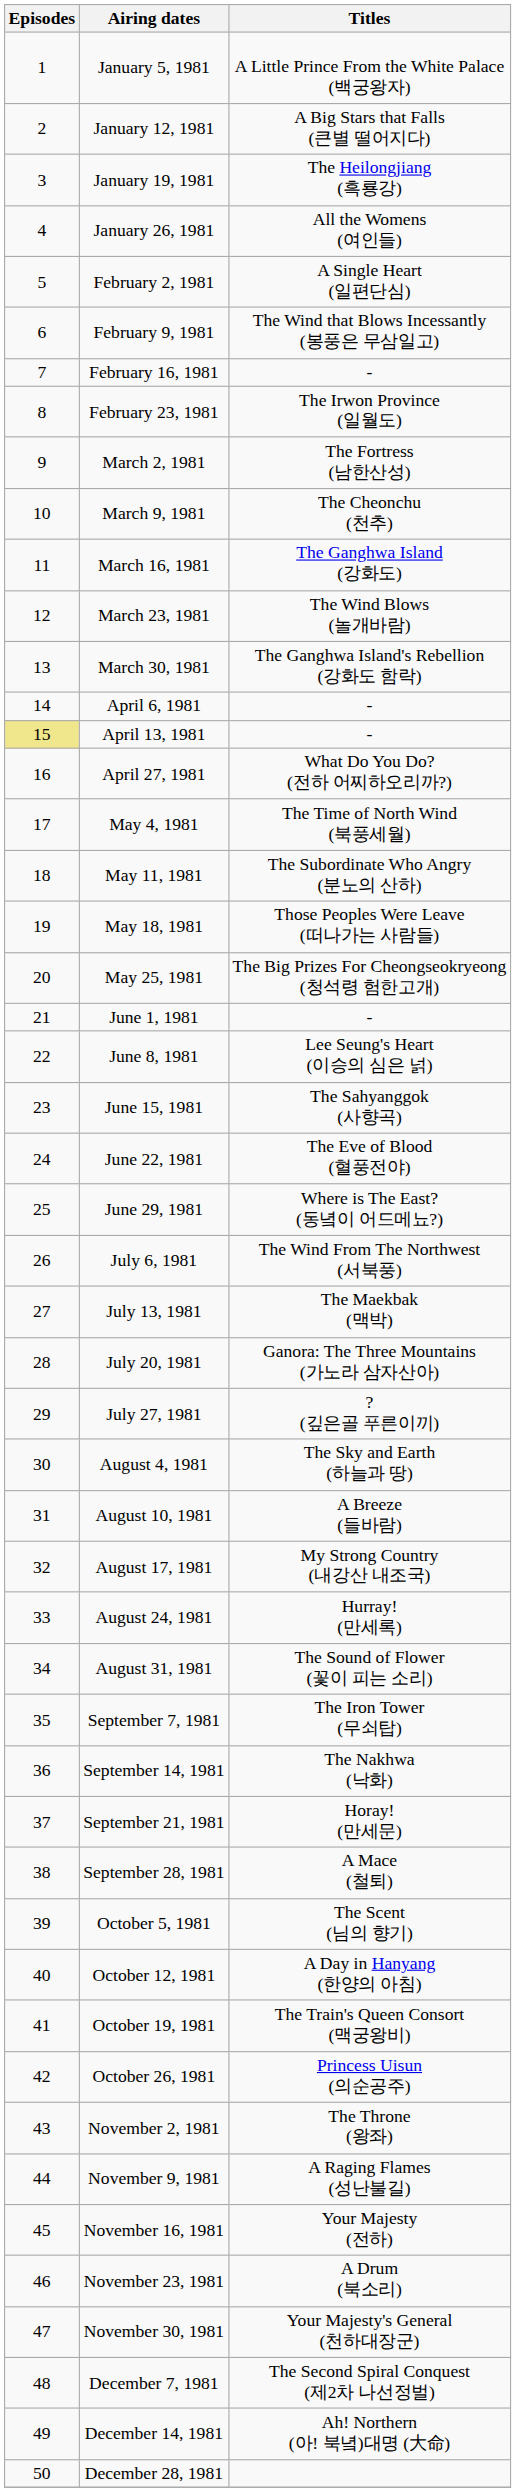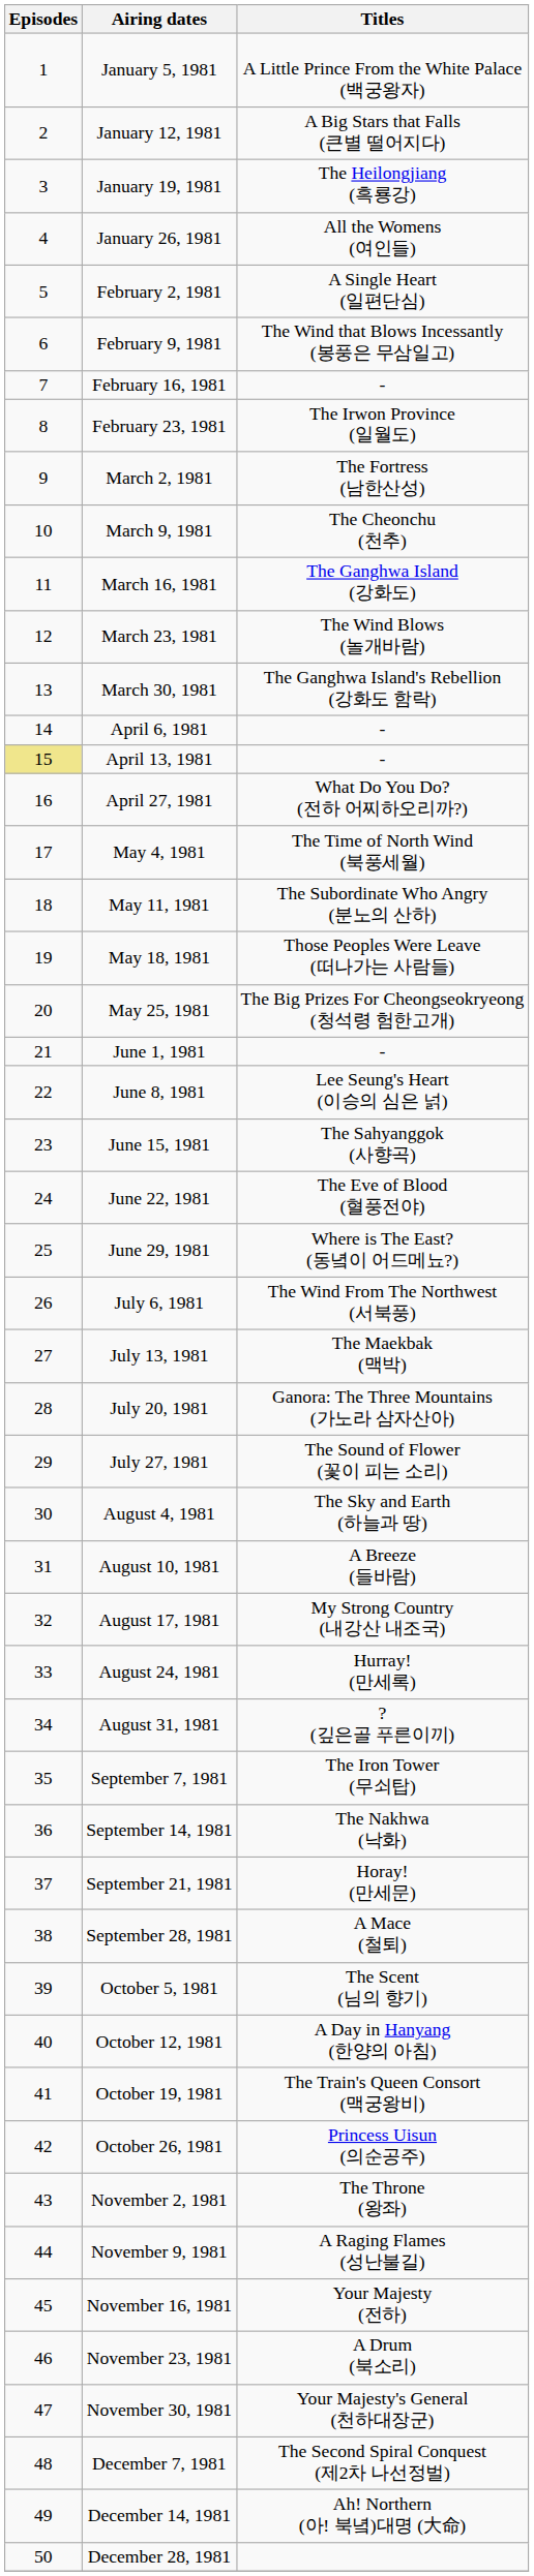July 27, 1981 | Titles: ? (깊은골 푸른이끼) -> The Sound of Flower (꽃이 피는 소리)
August 31, 1981 | Titles: The Sound of Flower (꽃이 피는 소리) -> ? (깊은골 푸른이끼)
